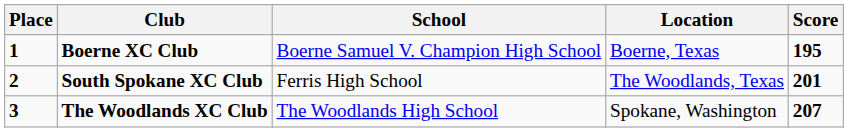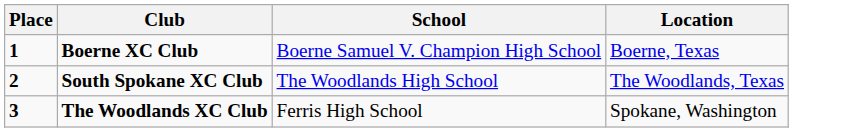- column: Score | 195 | 201 | 207
South Spokane XC Club | School: Ferris High School -> The Woodlands High School
The Woodlands XC Club | School: The Woodlands High School -> Ferris High School
